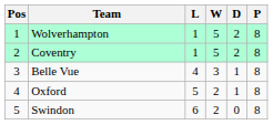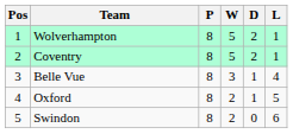columns swapped: P <-> L
